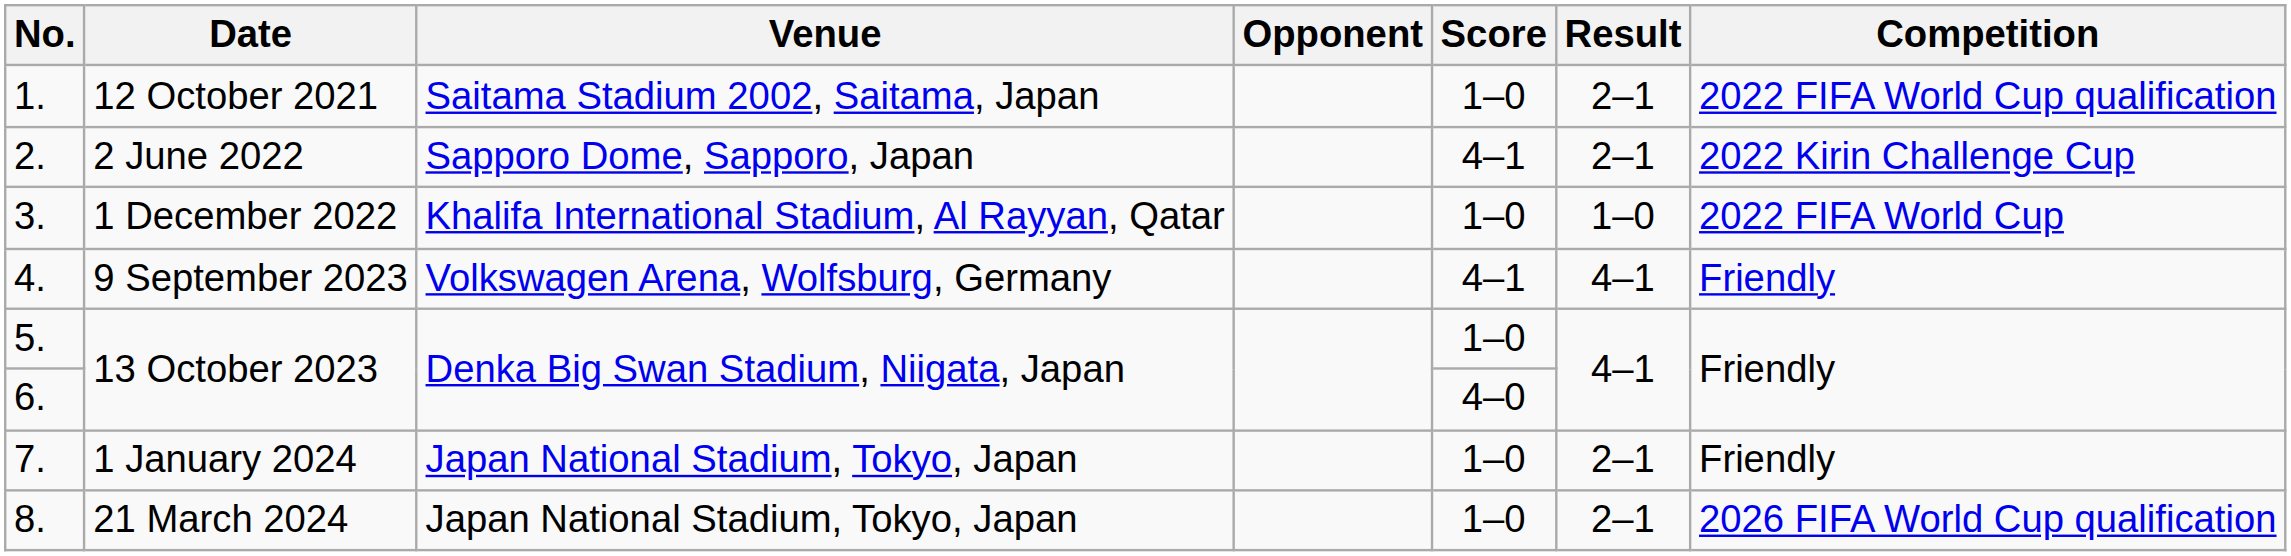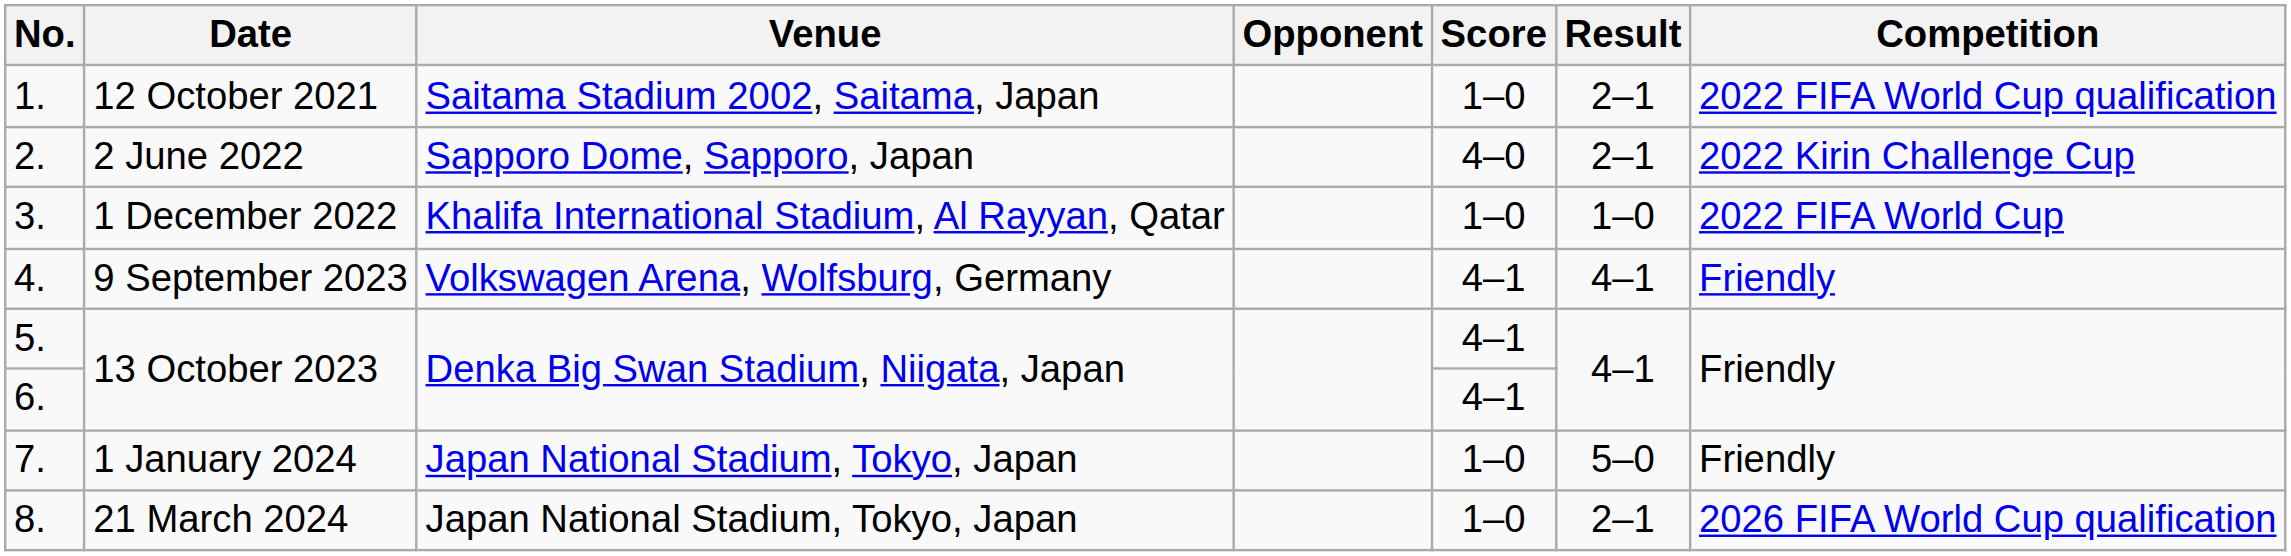2. | Score: 4–1 -> 4–0
5. | Score: 1–0 -> 4–1
6. | Score: 4–0 -> 4–1
7. | Result: 2–1 -> 5–0
